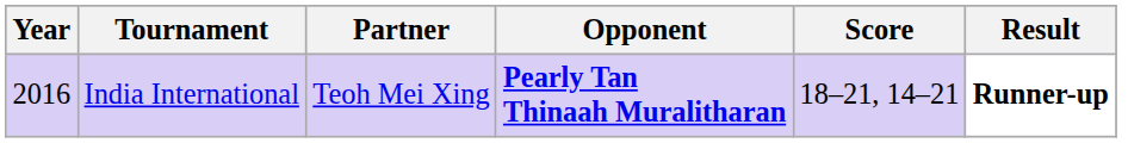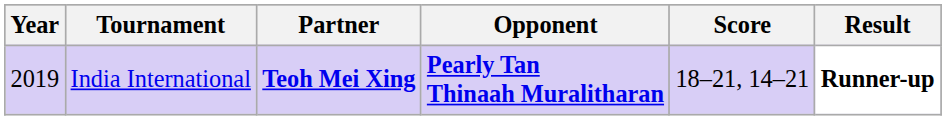India International | Year: 2016 -> 2019
India International | Partner: normal -> bold
